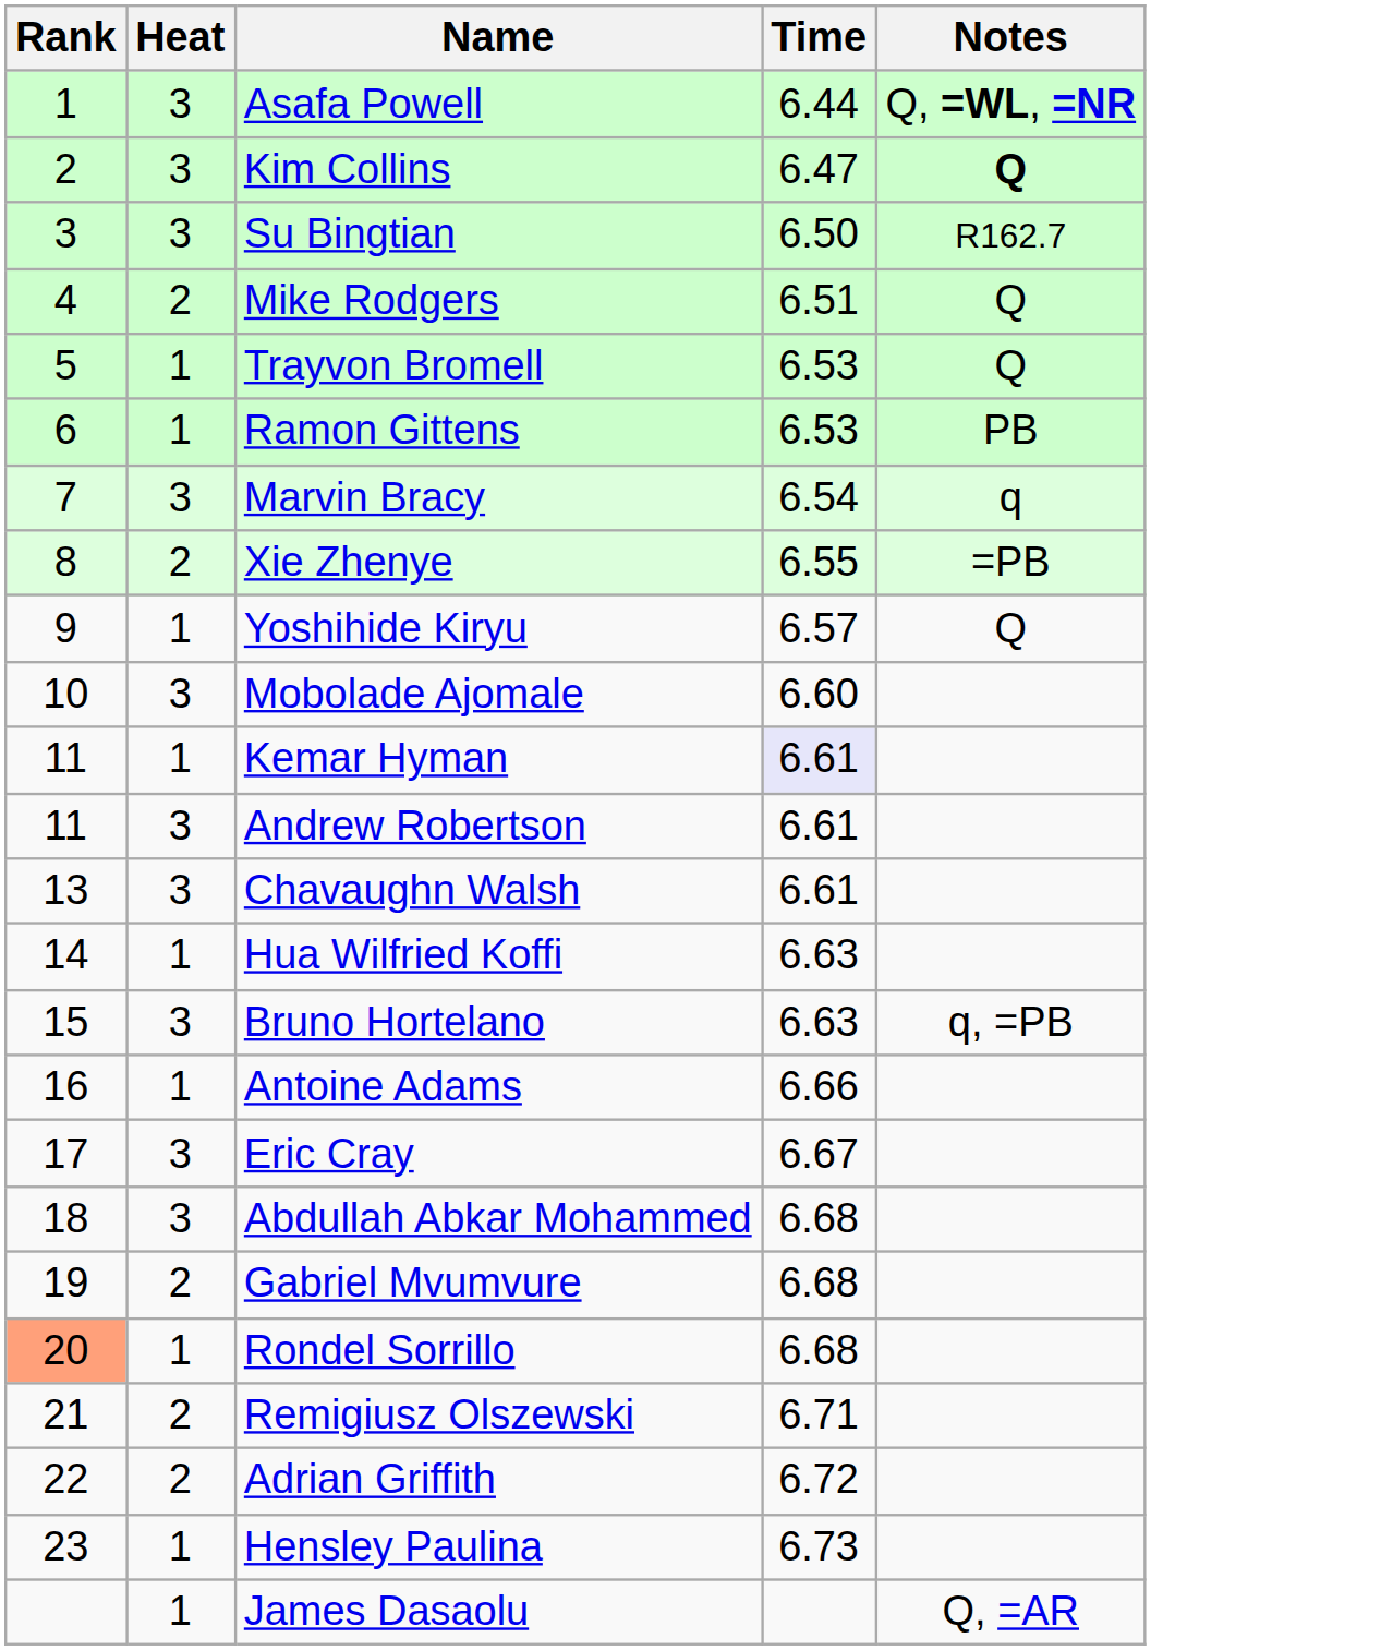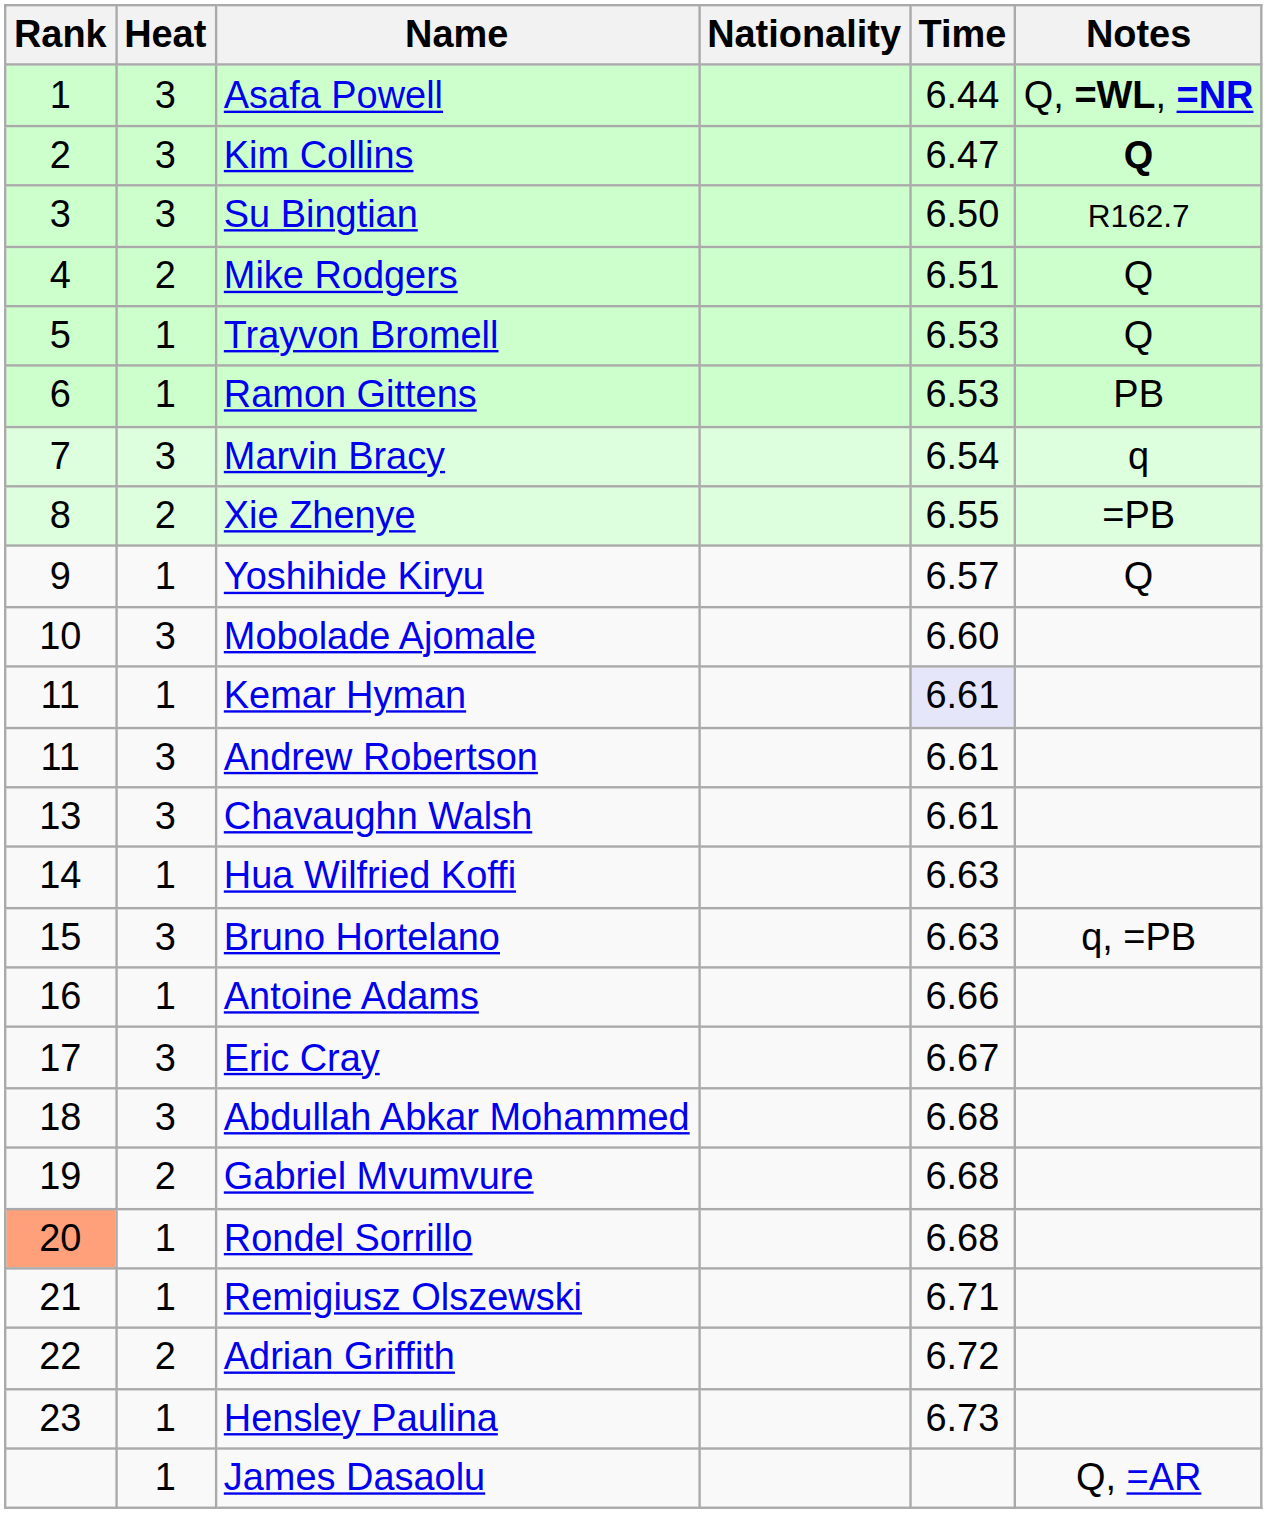+ column: Nationality
Remigiusz Olszewski | Heat: 2 -> 1
